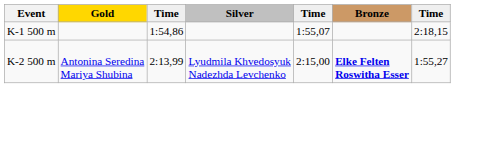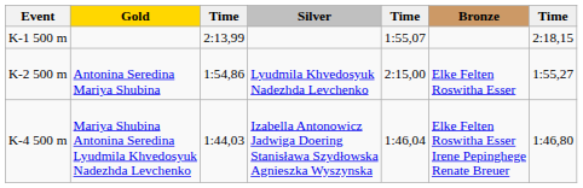K-1 500 m | column 3: 1:54,86 -> 2:13,99
K-2 500 m | column 3: 2:13,99 -> 1:54,86
K-2 500 m | Bronze: bold -> normal
+ row: K-4 500 m | Mariya Shubina Antonina Seredina Lyudmila Khvedosyuk Nadezhda Levchenko | 1:44,03 | Izabella Antonowicz Jadwiga Doering Stanisława Szydłowska Agnieszka Wyszynska | 1:46,04 | Elke Felten Roswitha Esser Irene Pepinghege Renate Breuer | 1:46,80
